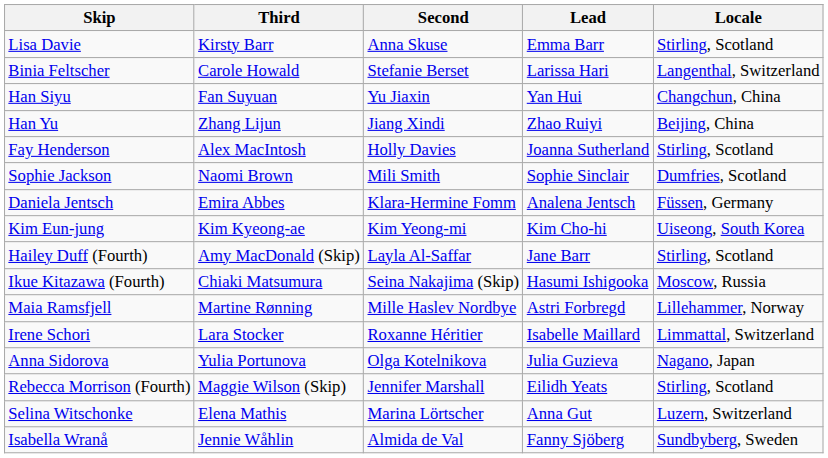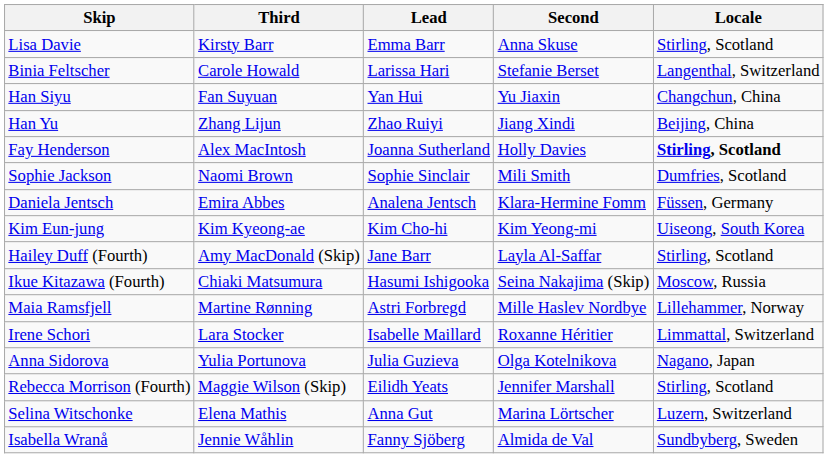columns swapped: Second <-> Lead
Fay Henderson | Locale: normal -> bold
